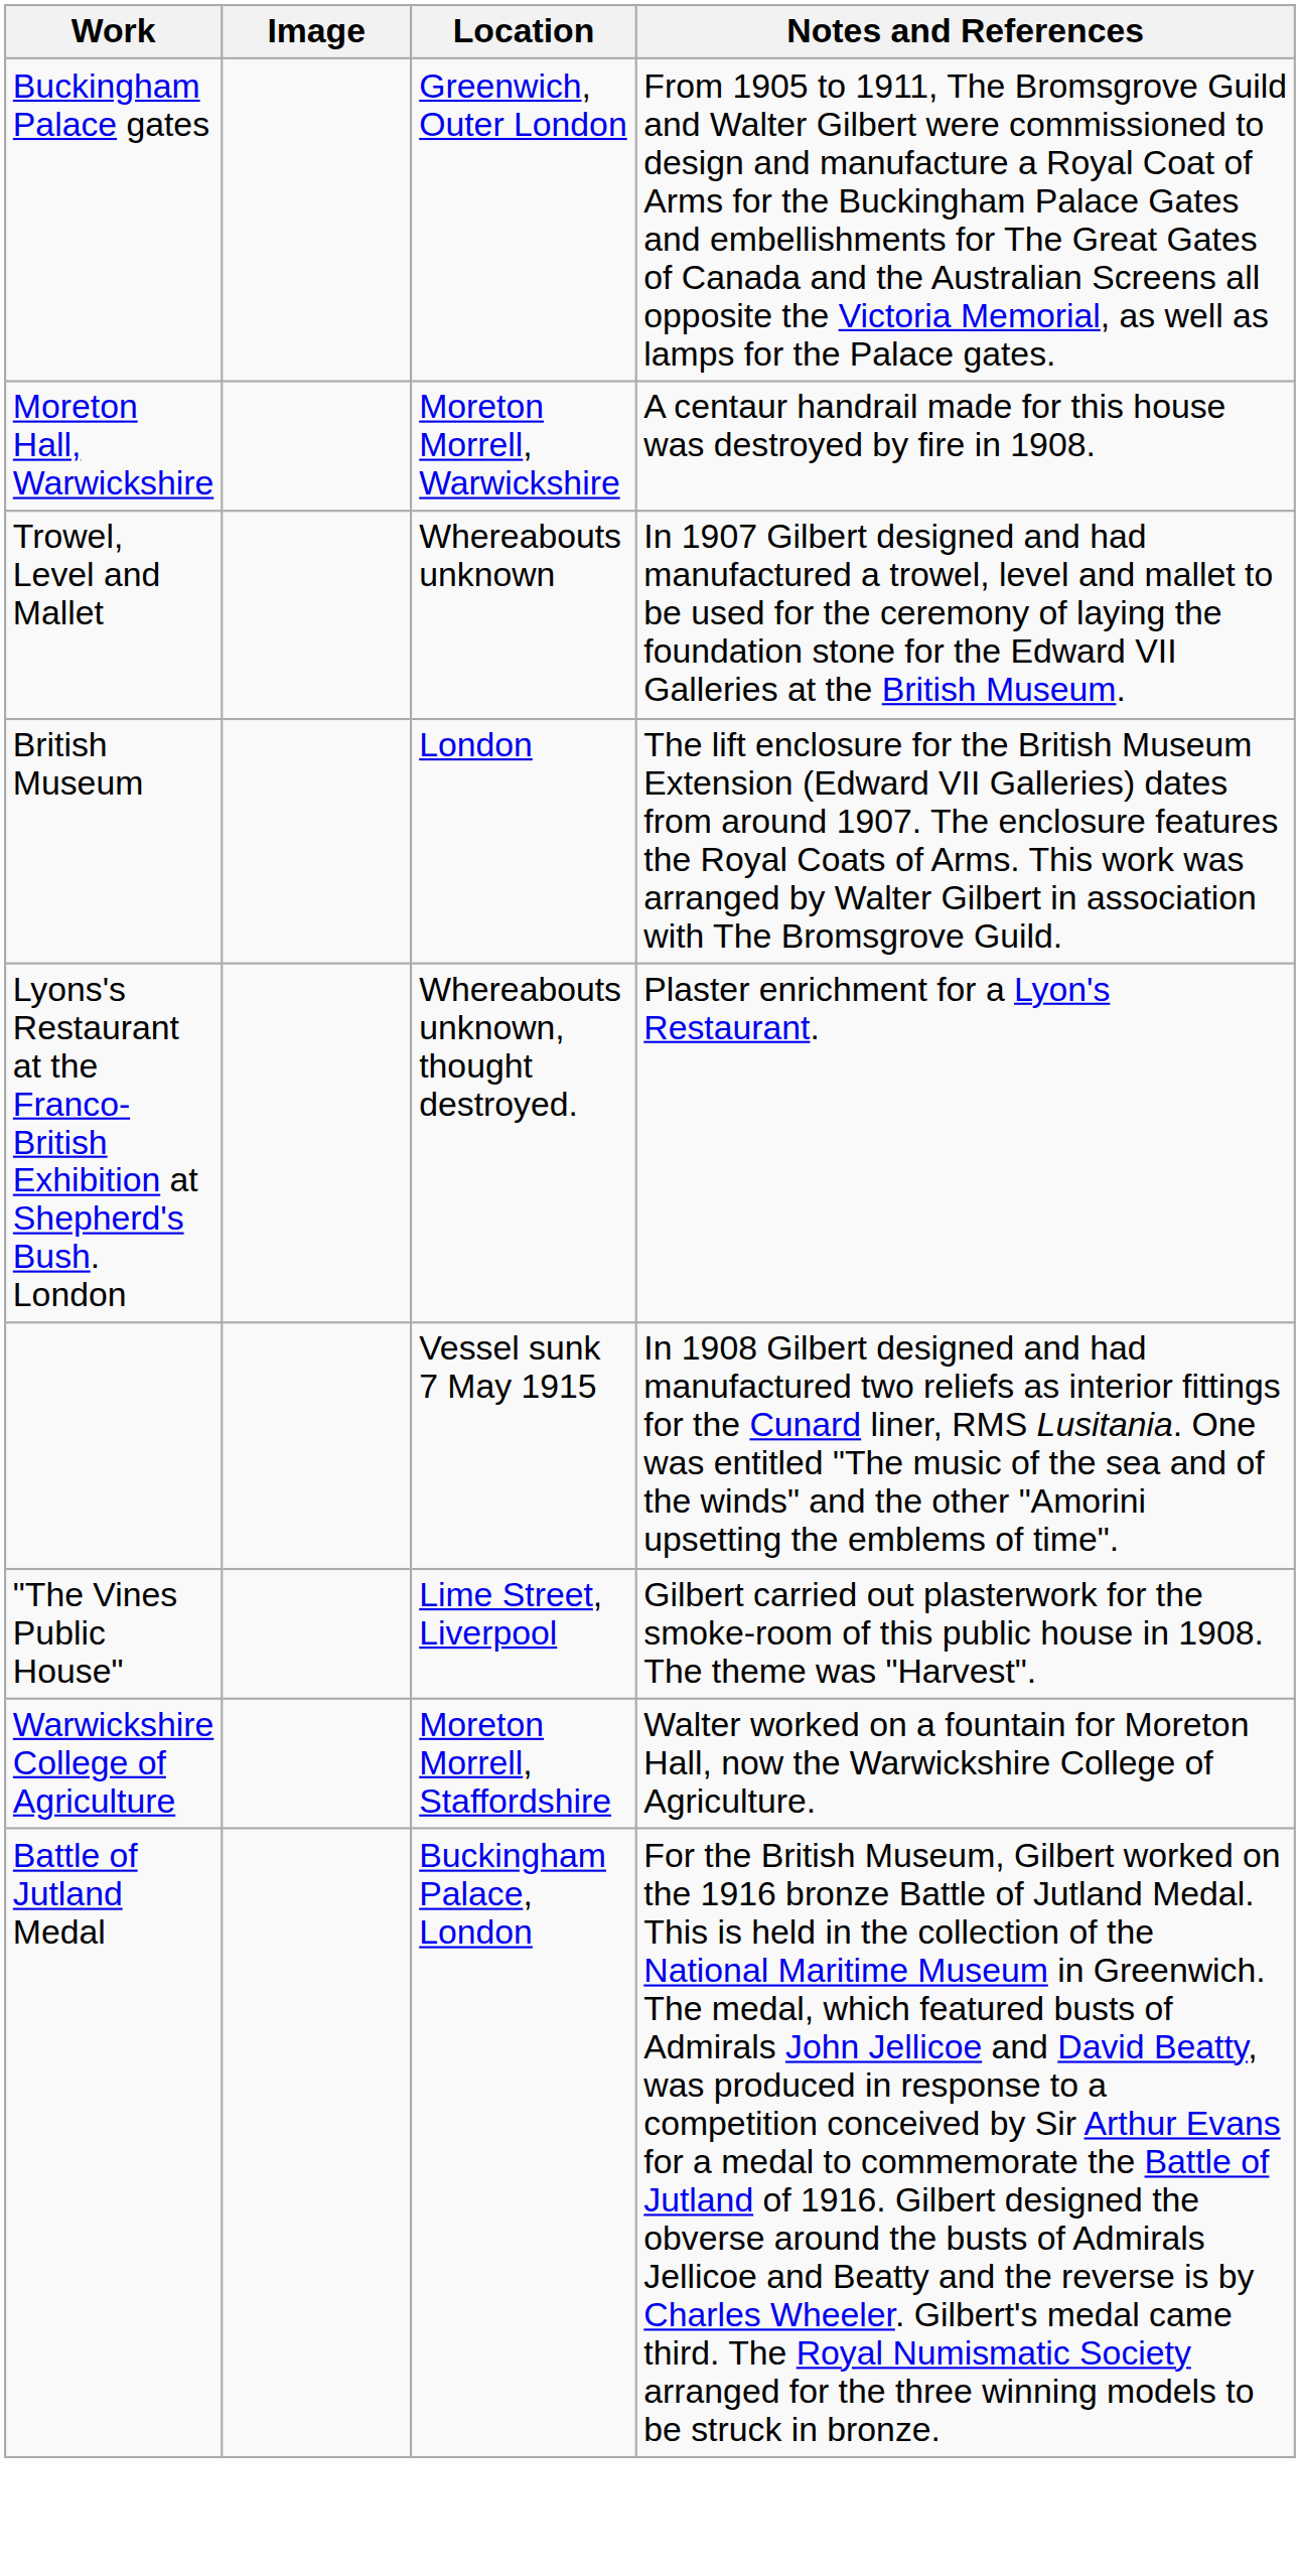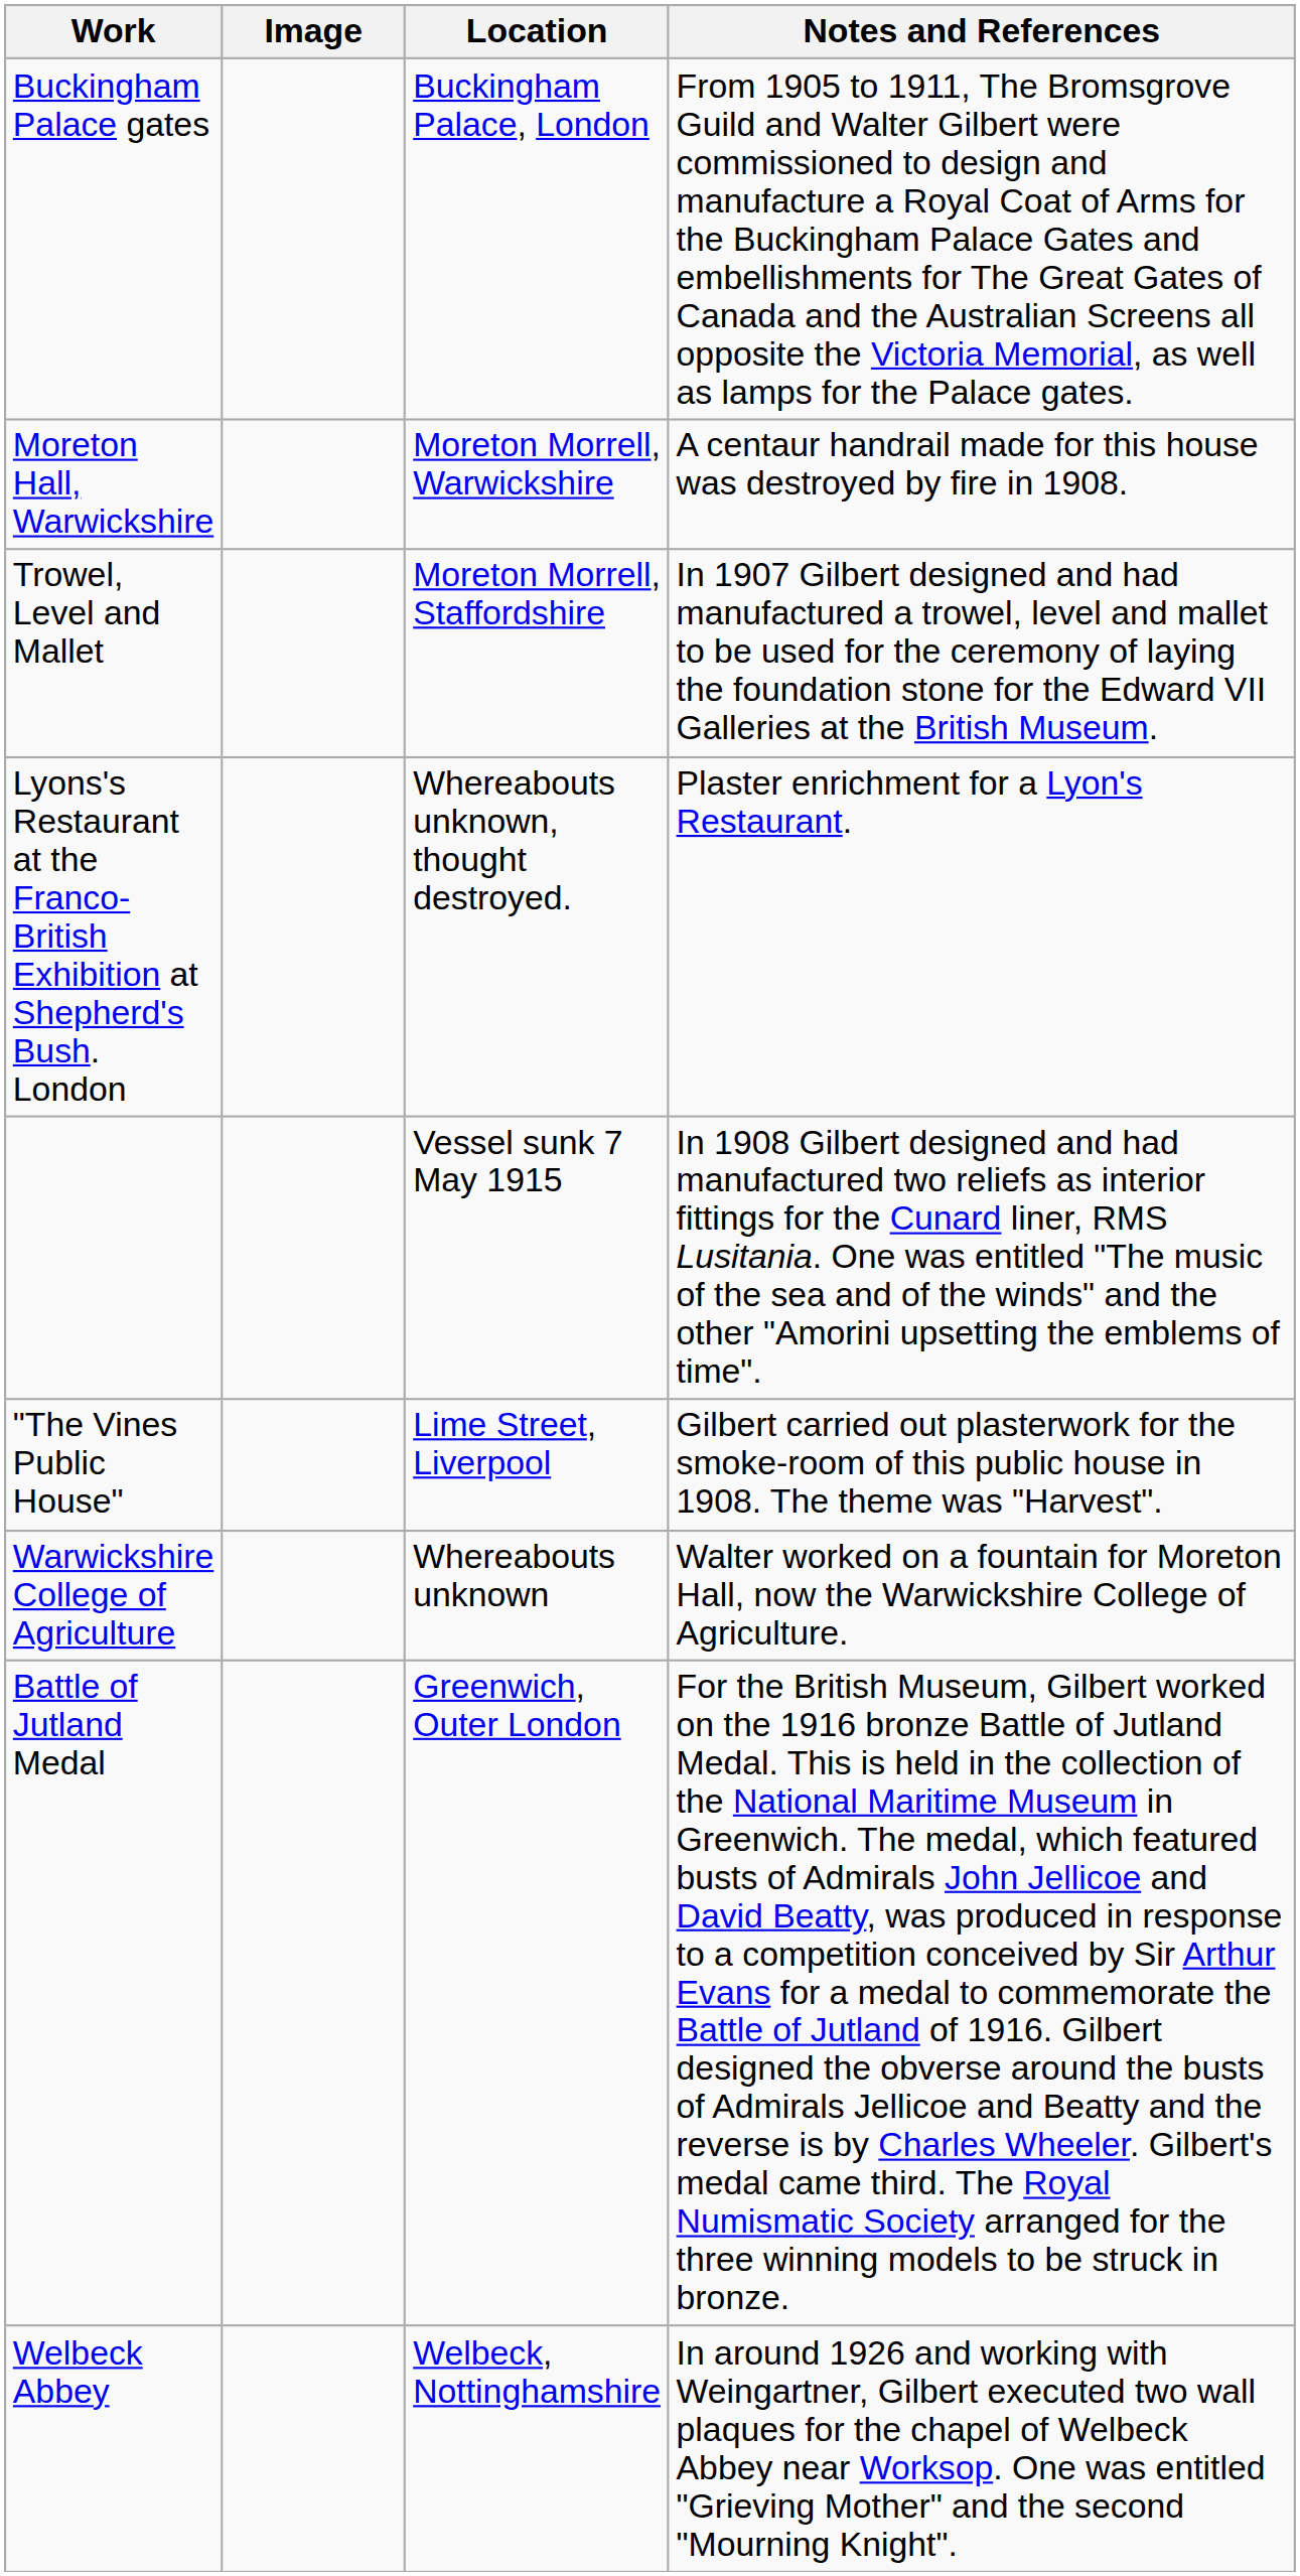Buckingham Palace gates | Location: Greenwich, Outer London -> Buckingham Palace, London
Trowel, Level and Mallet | Location: Whereabouts unknown -> Moreton Morrell, Staffordshire
- row: British Museum | London | The lift enclosure for the British Museum Extension (Edward VII Galleries) dates from around 1907. The enclosure features the Royal Coats of Arms. This work was arranged by Walter Gilbert in association with The Bromsgrove Guild.
Warwickshire College of Agriculture | Location: Moreton Morrell, Staffordshire -> Whereabouts unknown
Battle of Jutland Medal | Location: Buckingham Palace, London -> Greenwich, Outer London
+ row: Welbeck Abbey | Welbeck, Nottinghamshire | In around 1926 and working with Weingartner, Gilbert executed two wall plaques for the chapel of Welbeck Abbey near Worksop. One was entitled "Grieving Mother" and the second "Mourning Knight".
